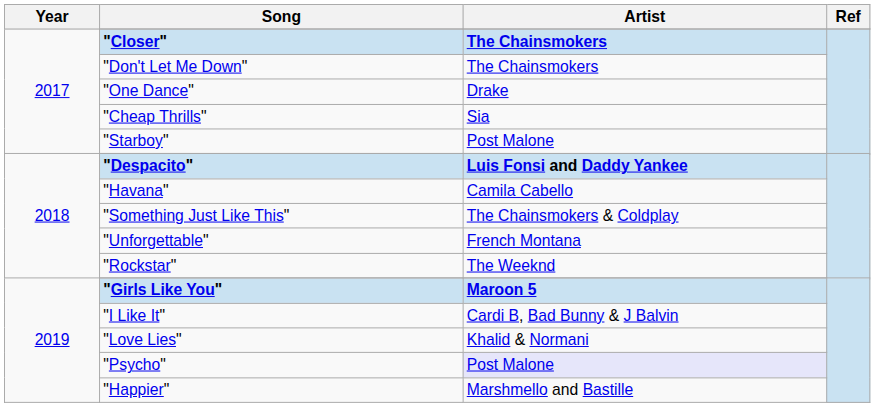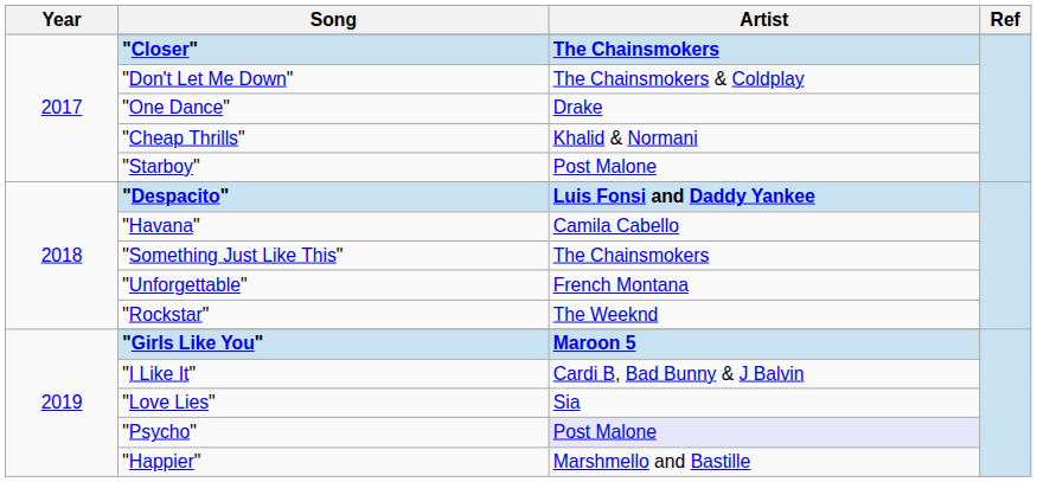"Don't Let Me Down" | Artist: The Chainsmokers -> The Chainsmokers & Coldplay
"Cheap Thrills" | Artist: Sia -> Khalid & Normani
"Something Just Like This" | Artist: The Chainsmokers & Coldplay -> The Chainsmokers
"Love Lies" | Artist: Khalid & Normani -> Sia
